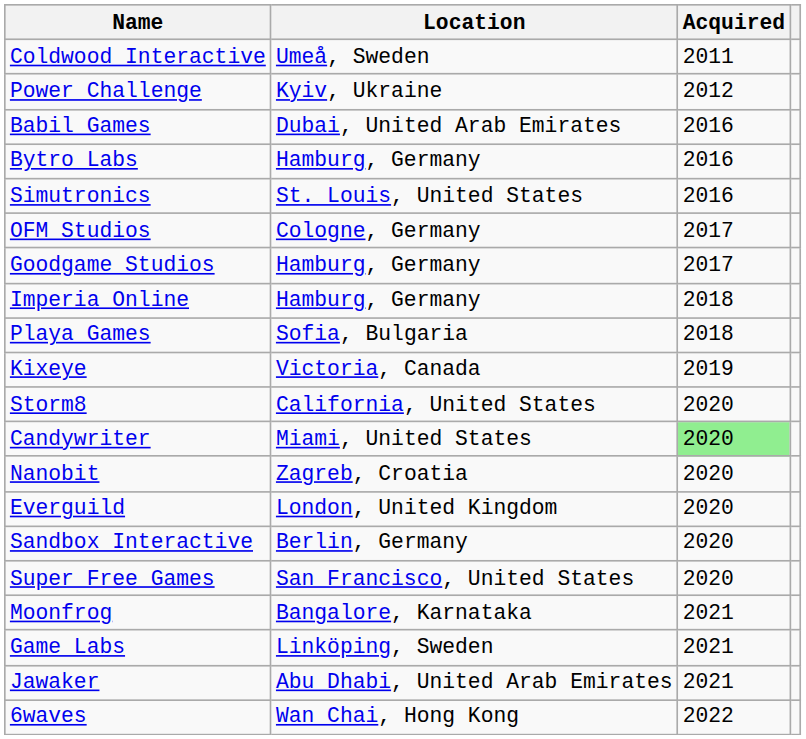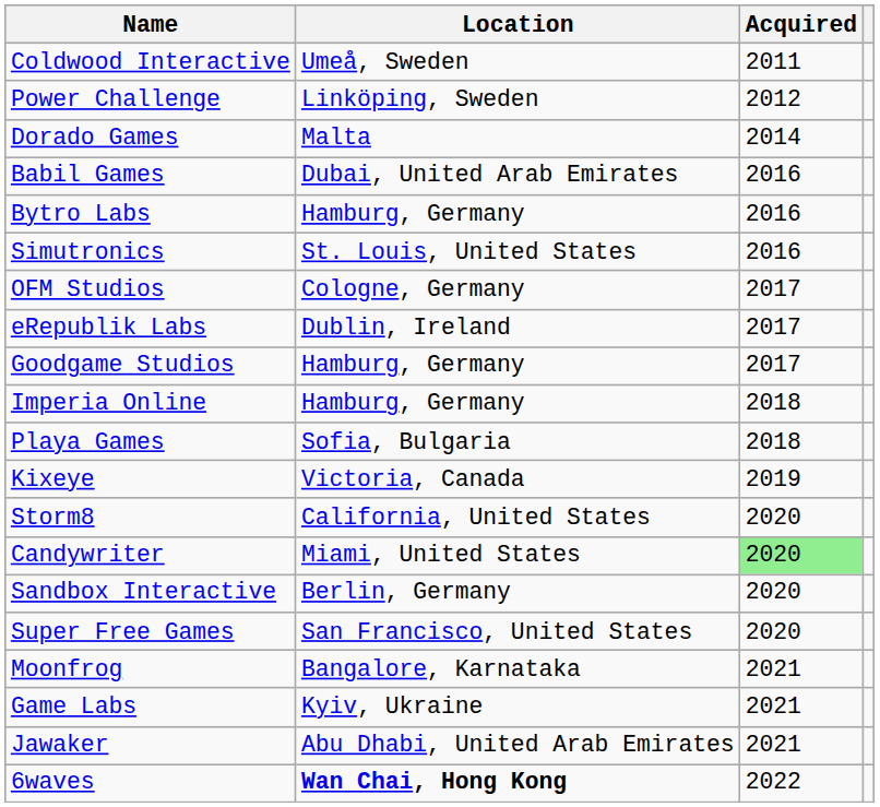Power Challenge | Location: Kyiv, Ukraine -> Linköping, Sweden
+ row: Dorado Games | Malta | 2014
+ row: eRepublik Labs | Dublin, Ireland | 2017
- row: Nanobit | Zagreb, Croatia | 2020
- row: Everguild | London, United Kingdom | 2020
Game Labs | Location: Linköping, Sweden -> Kyiv, Ukraine
6waves | Location: normal -> bold
